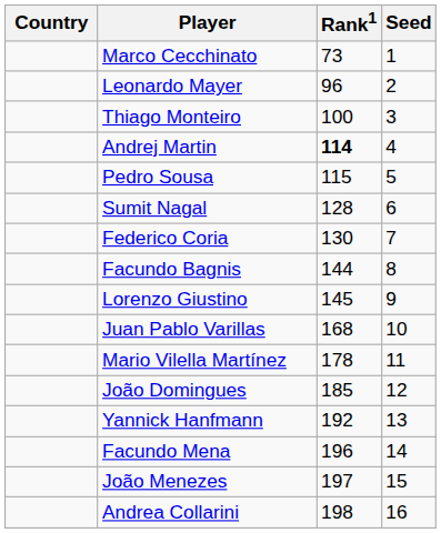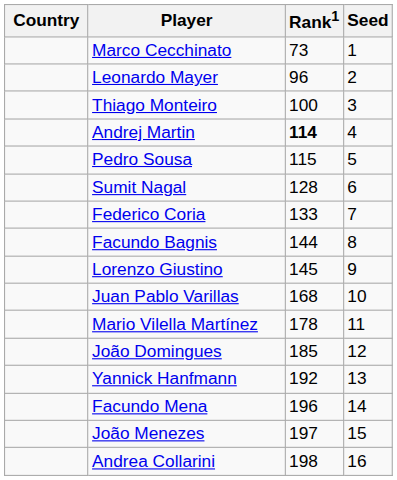Federico Coria | Rank1: 130 -> 133
